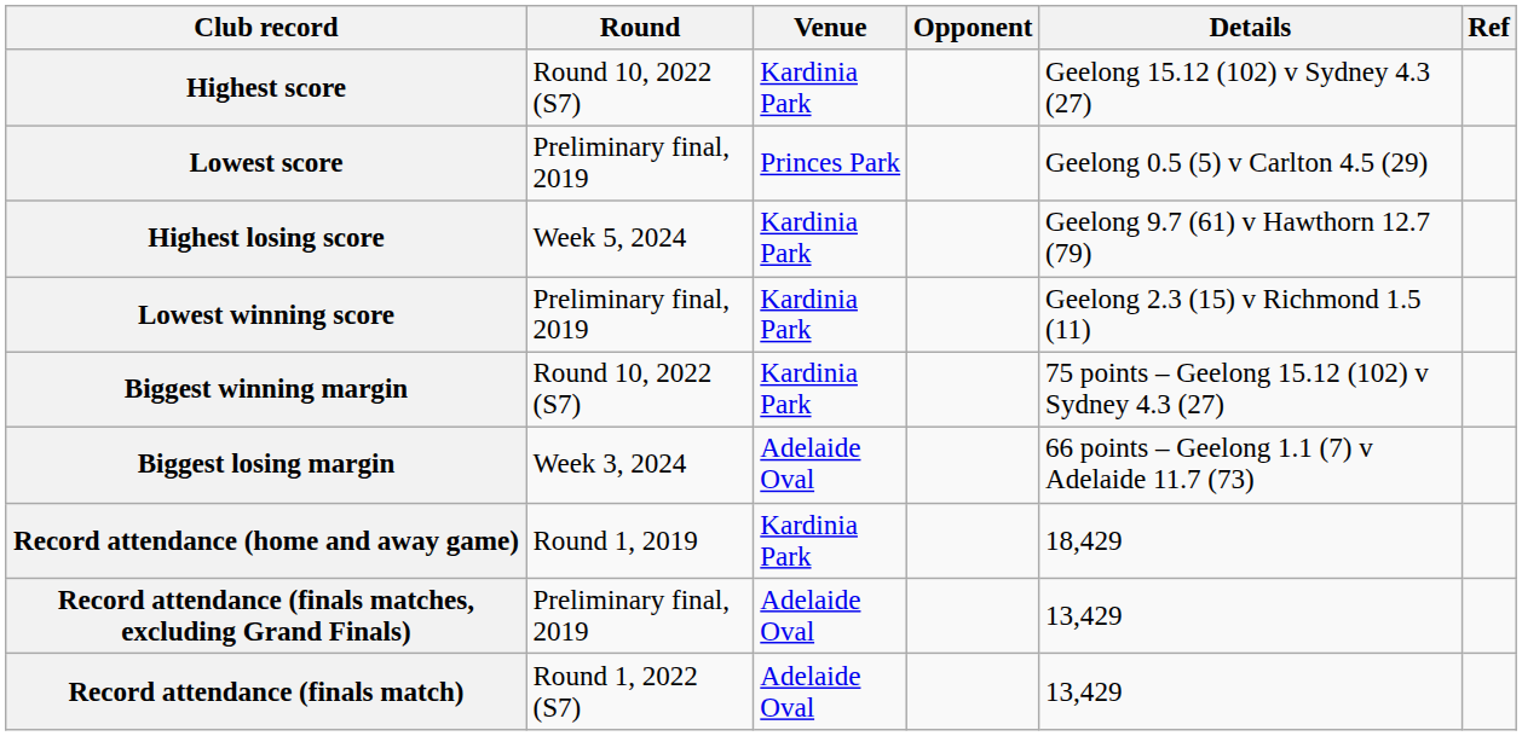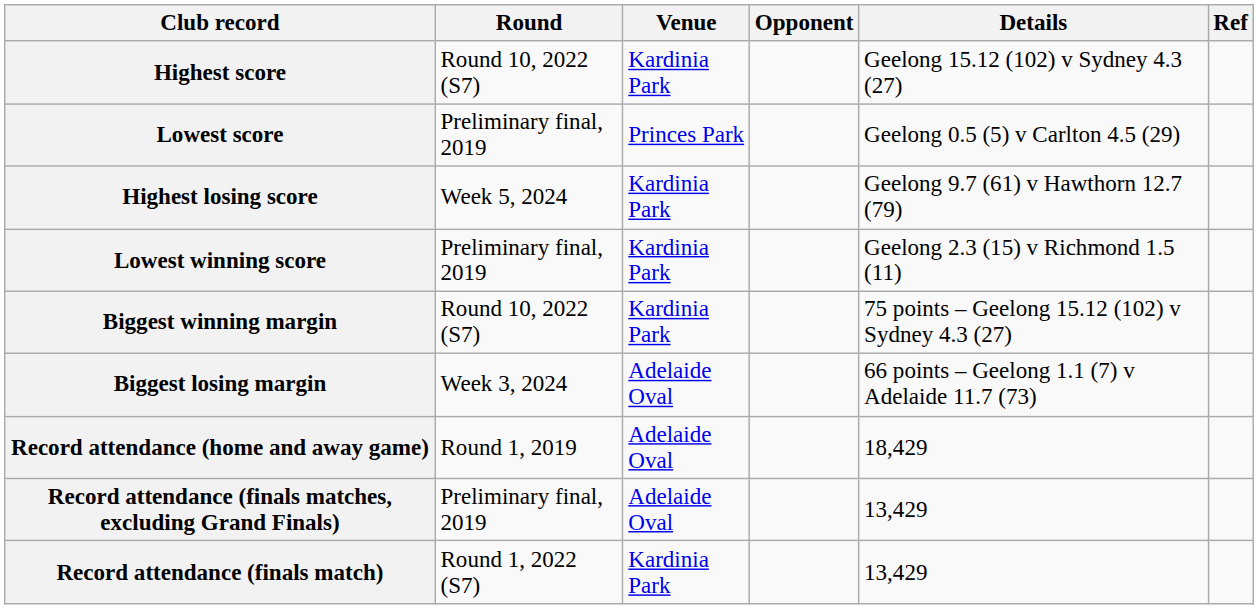Record attendance (home and away game) | Venue: Kardinia Park -> Adelaide Oval
Record attendance (finals match) | Venue: Adelaide Oval -> Kardinia Park
